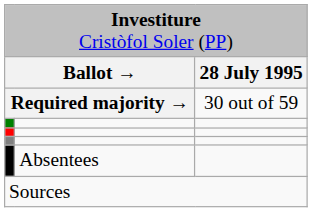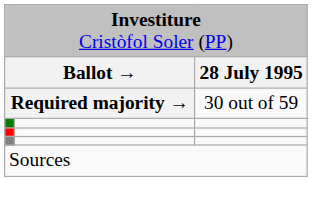- row: Absentees
